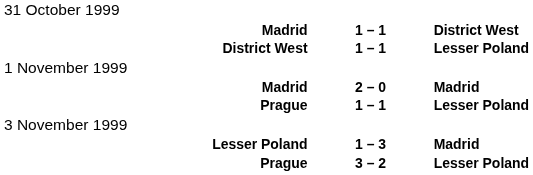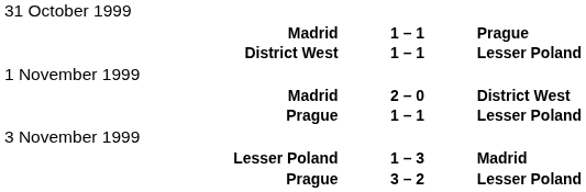Madrid / 1 – 1 | column 3: District West -> Prague
Madrid / 2 – 0 | column 3: Madrid -> District West
